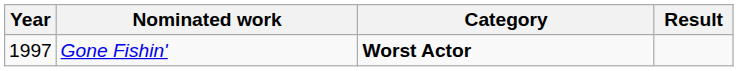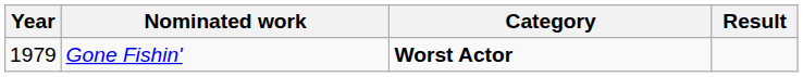Gone Fishin' | Year: 1997 -> 1979
